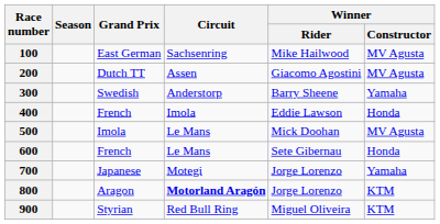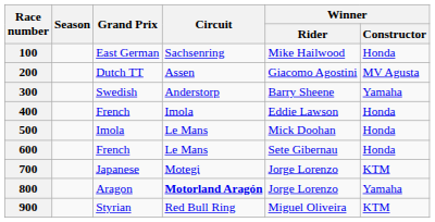100 | Winner / Constructor: MV Agusta -> Honda
500 | Winner / Constructor: MV Agusta -> Honda
700 | Winner / Constructor: Yamaha -> KTM
800 | Winner / Constructor: KTM -> Yamaha
